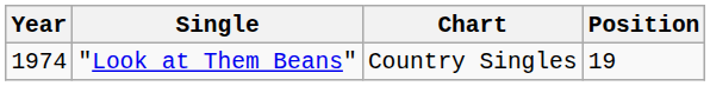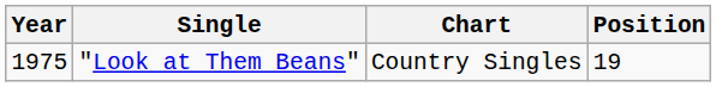"Look at Them Beans" | Year: 1974 -> 1975
